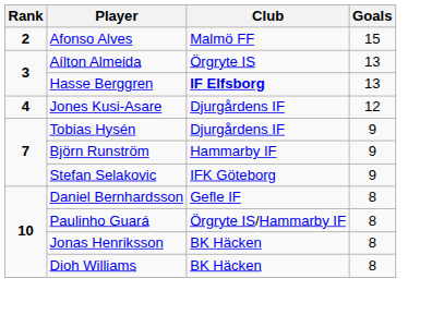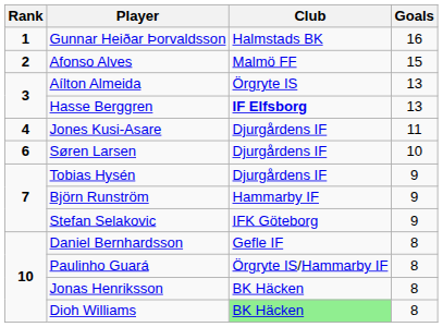+ row: 1 | Gunnar Heiðar Þorvaldsson | Halmstads BK | 16
Jones Kusi-Asare | Goals: 12 -> 11
+ row: 6 | Søren Larsen | Djurgårdens IF | 10
Dioh Williams | Club: no background -> lightgreen background
